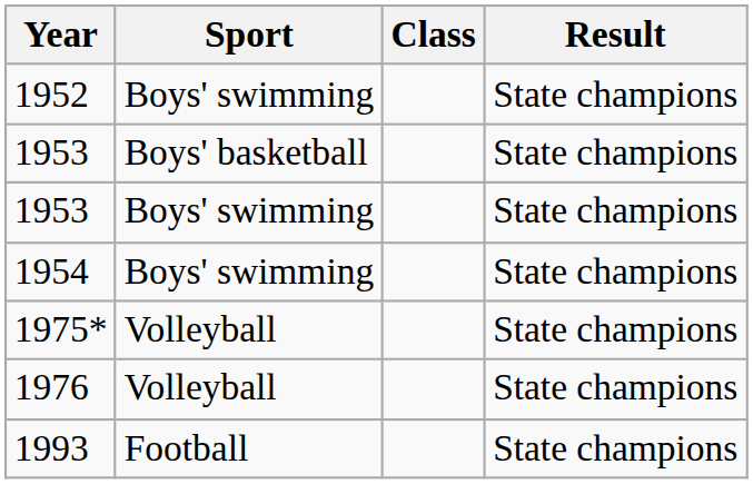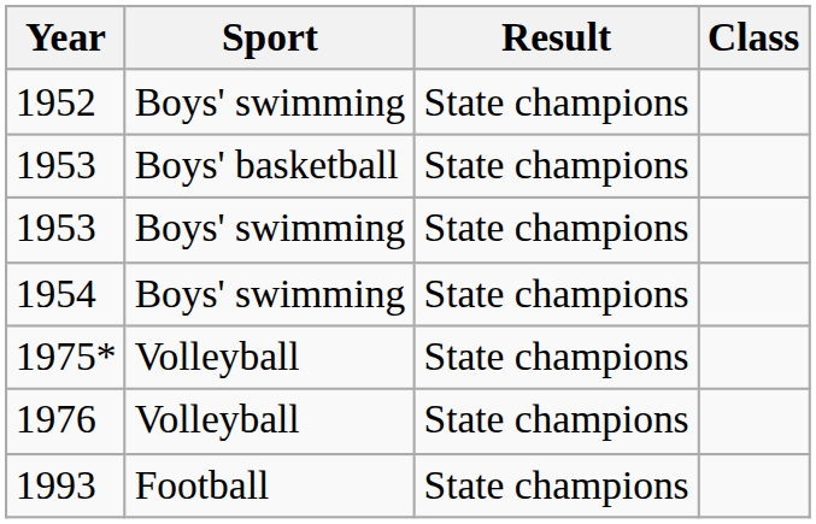columns swapped: Result <-> Class
